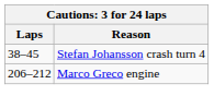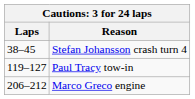+ row: 119–127 | Paul Tracy tow-in
